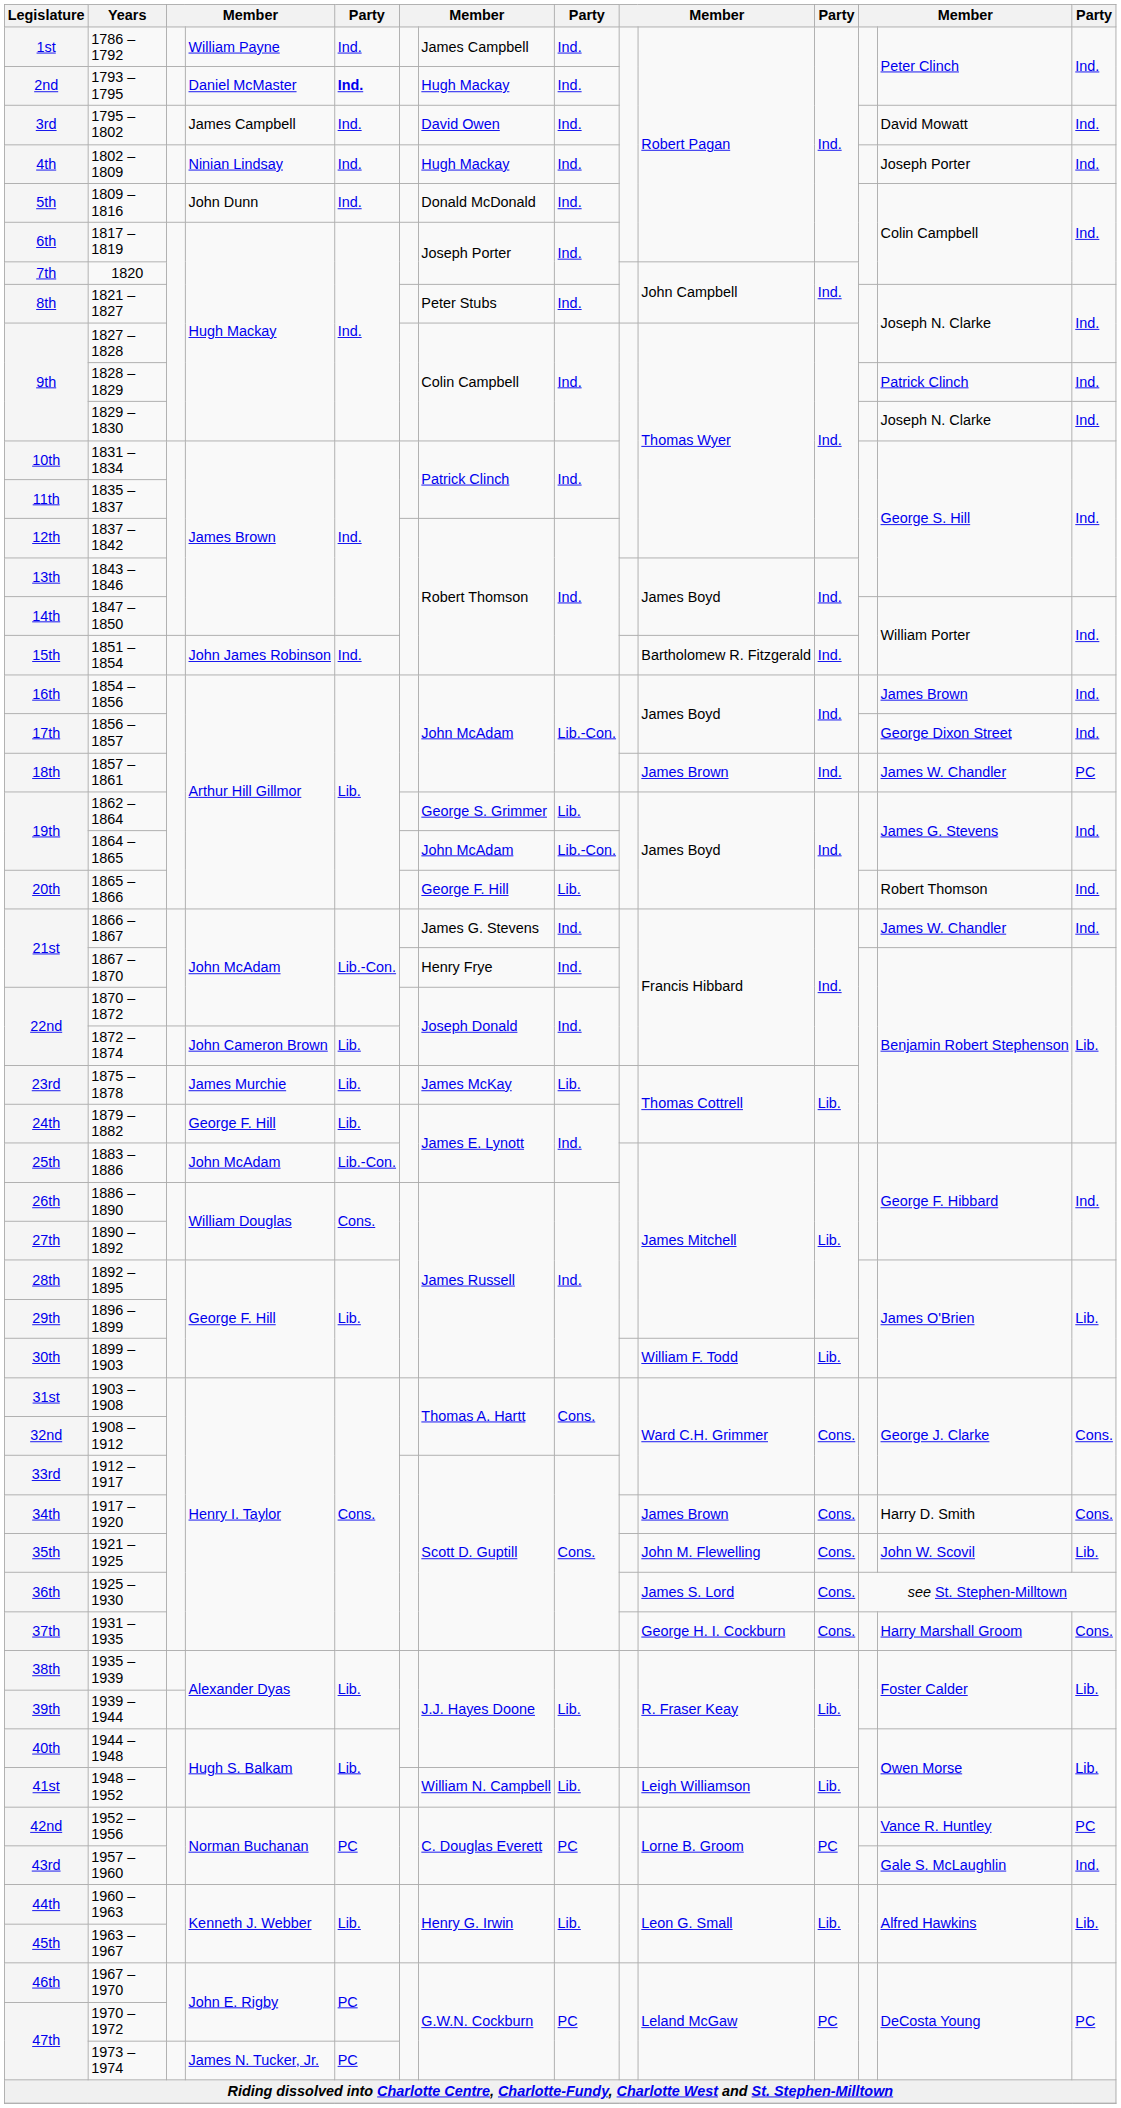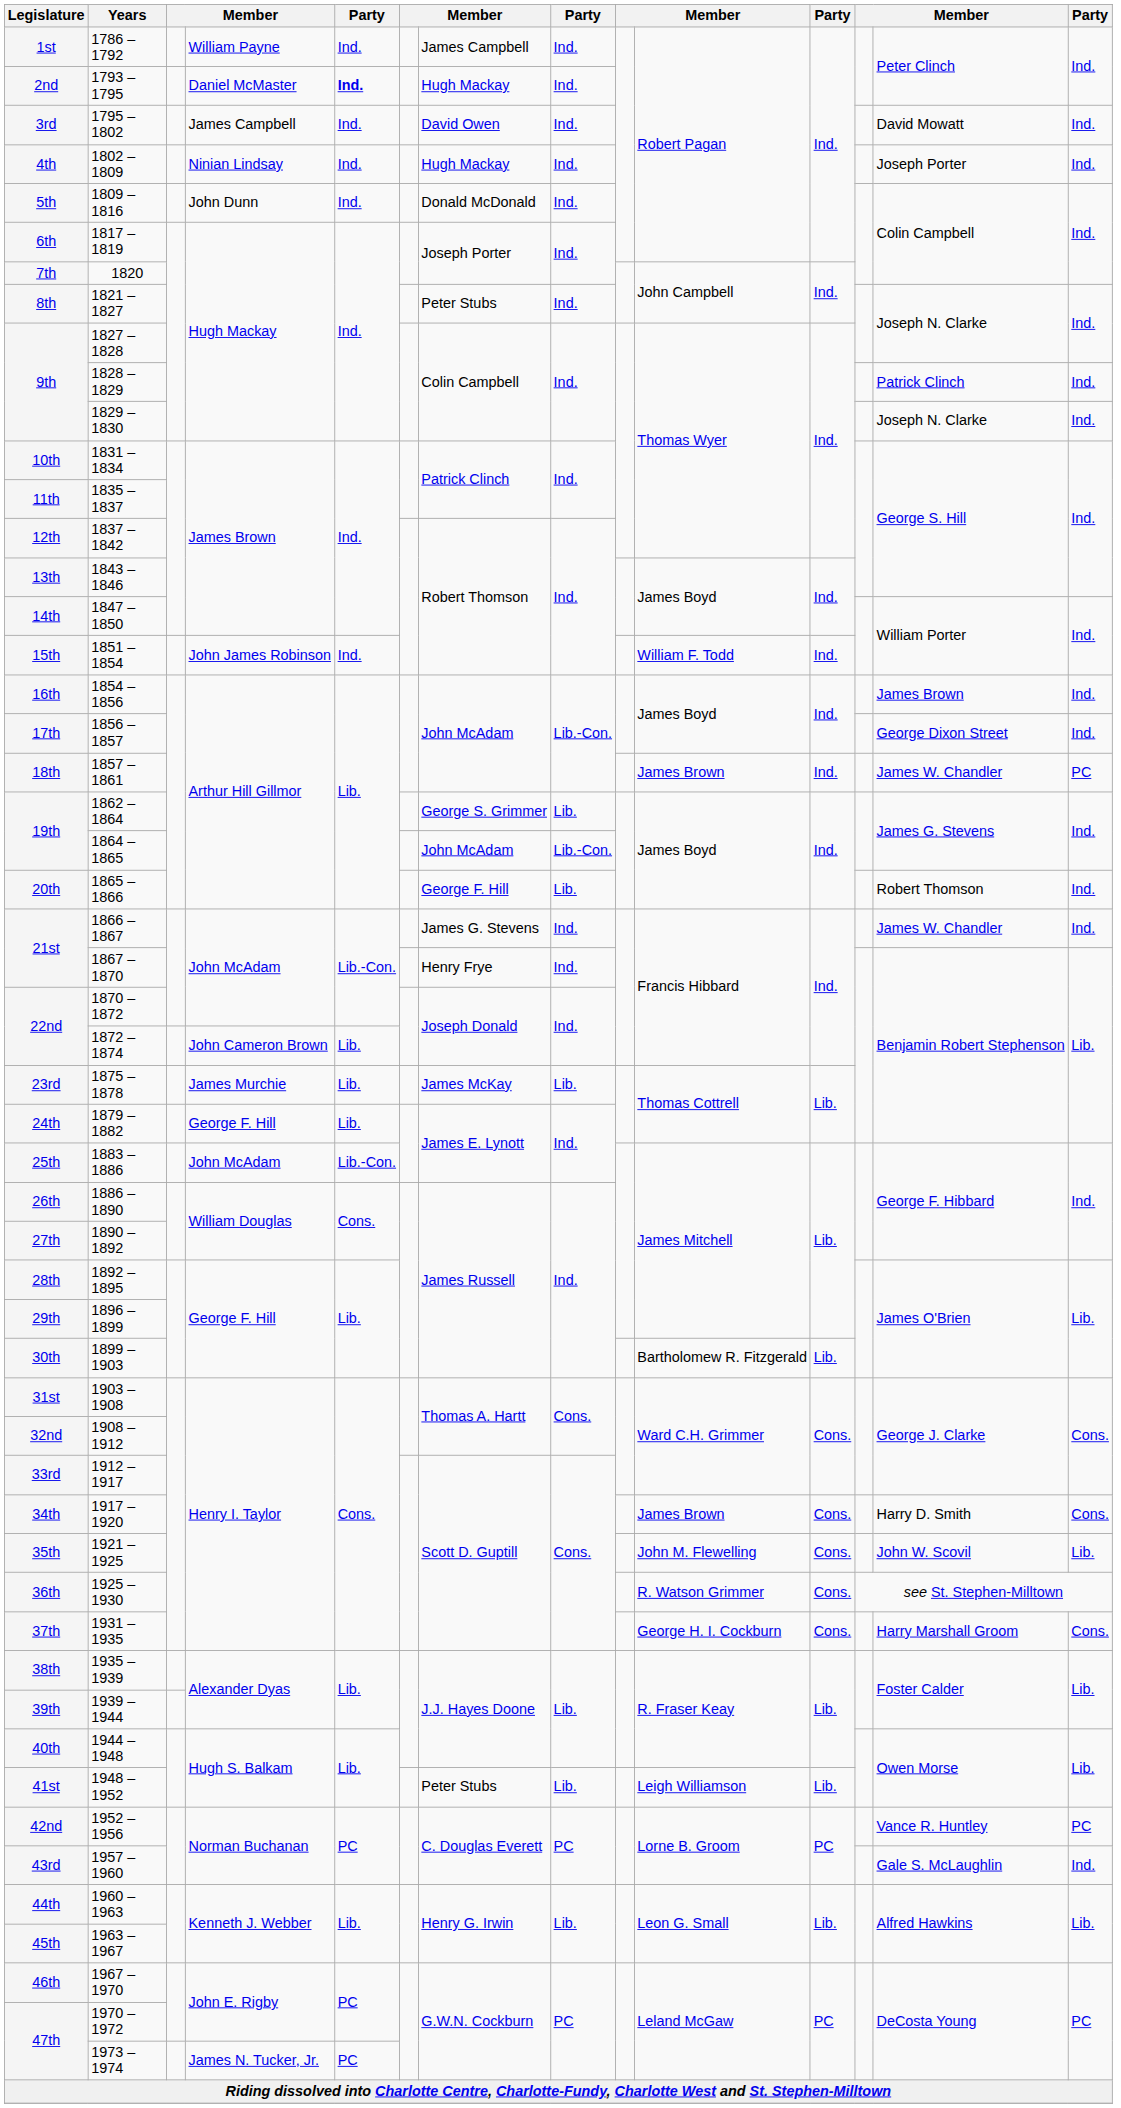1851 – 1854 | column 10: Bartholomew R. Fitzgerald -> William F. Todd
1899 – 1903 | column 10: William F. Todd -> Bartholomew R. Fitzgerald
1925 – 1930 | column 10: James S. Lord -> R. Watson Grimmer
1948 – 1952 | column 7: William N. Campbell -> Peter Stubs
